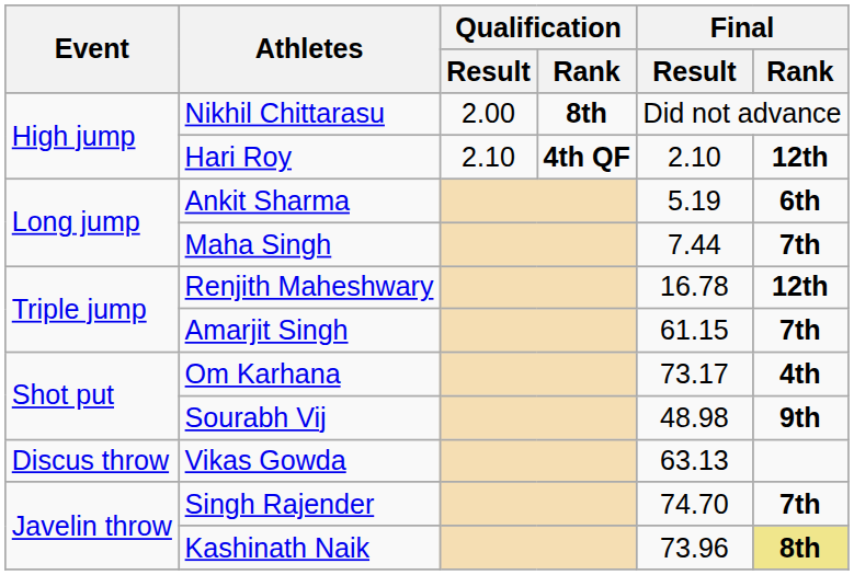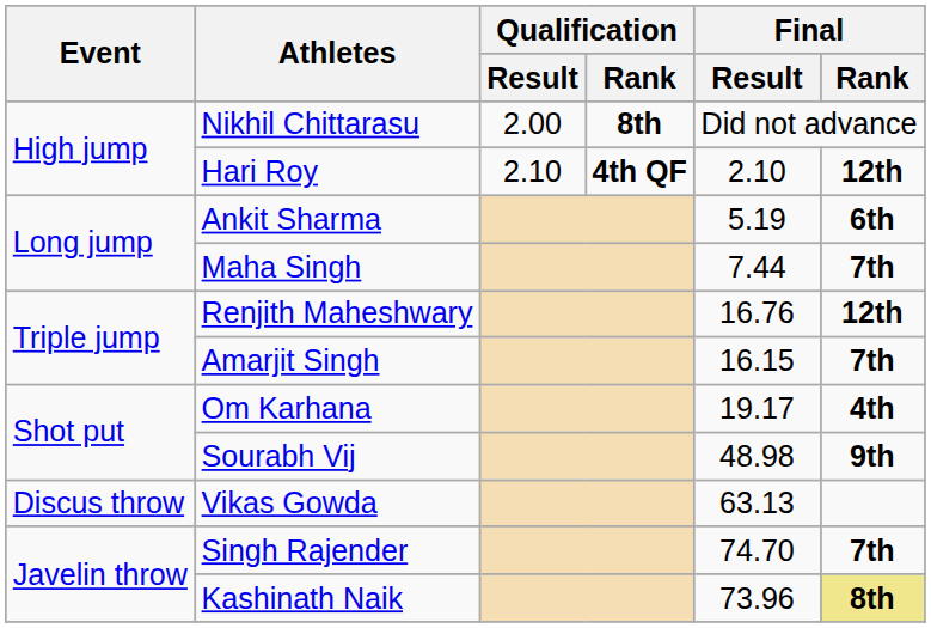Renjith Maheshwary | Final / Result: 16.78 -> 16.76
Amarjit Singh | Final / Result: 61.15 -> 16.15
Om Karhana | Final / Result: 73.17 -> 19.17
